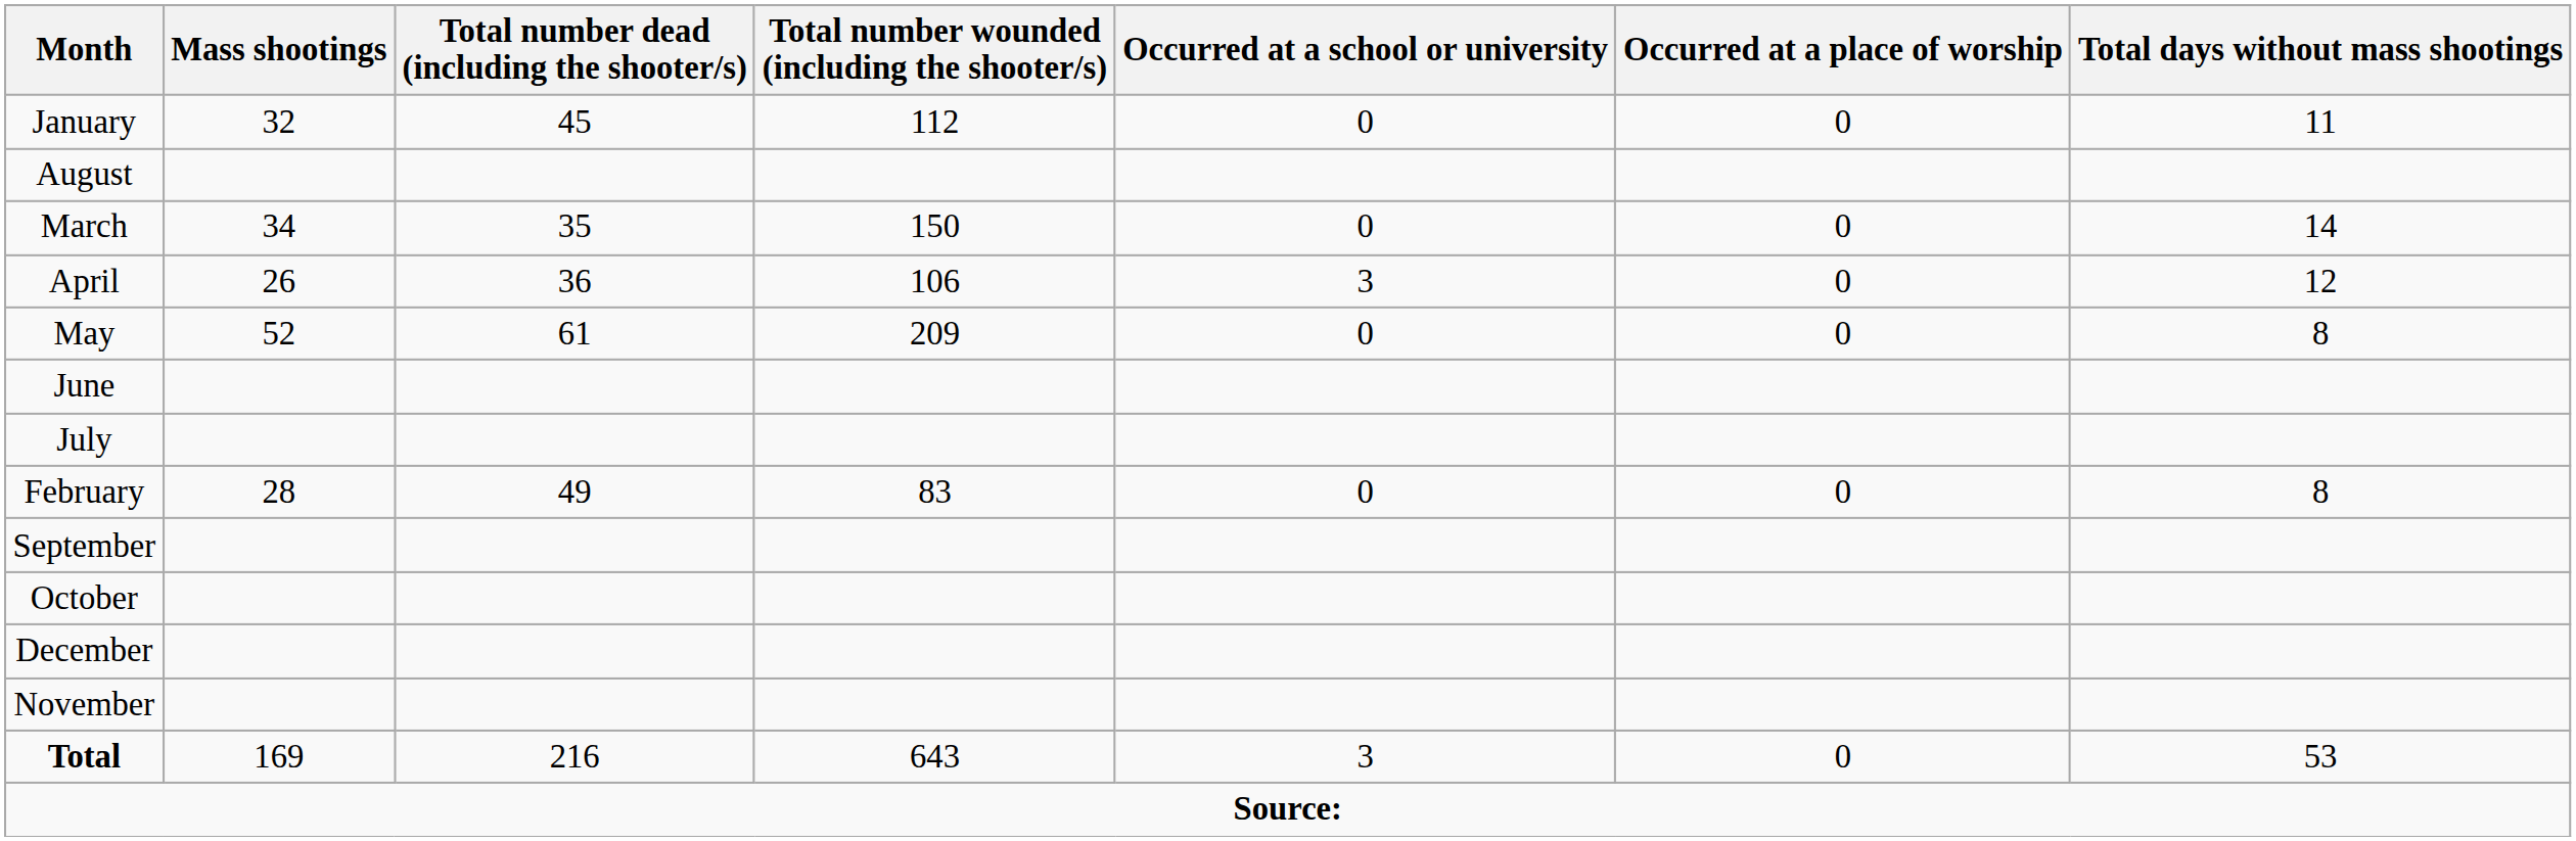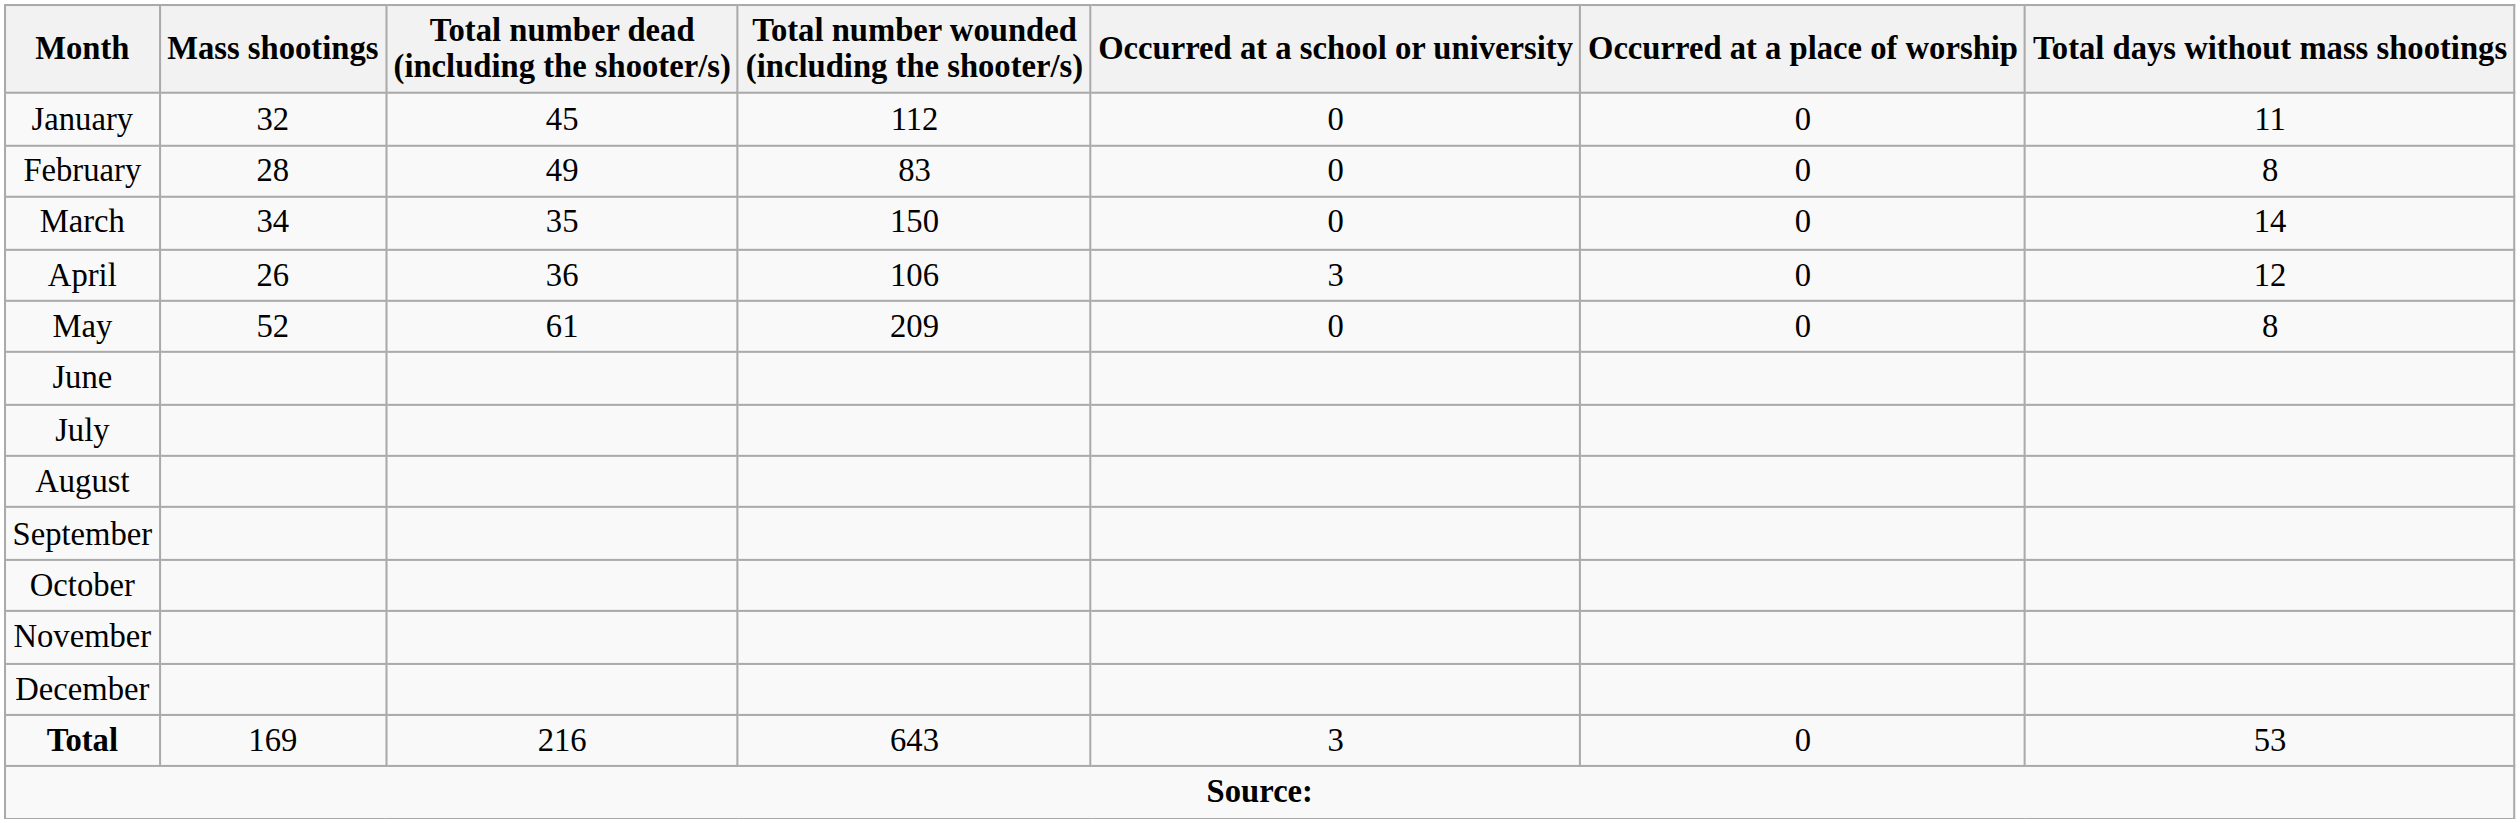rows swapped: February <-> August
rows swapped: November <-> December
